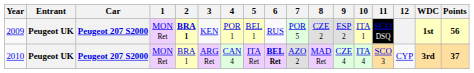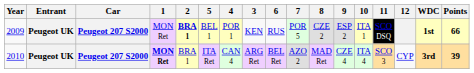columns swapped: 3 <-> 5
2009 | Points: 56 -> 66
2010 | 1: normal -> bold
2010 | 6: bold -> normal
2010 | Points: 37 -> 39
